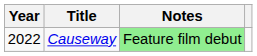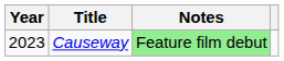Causeway | Year: 2022 -> 2023
